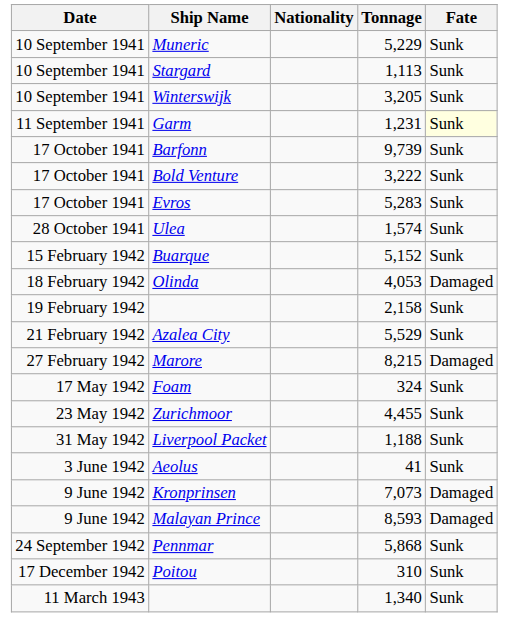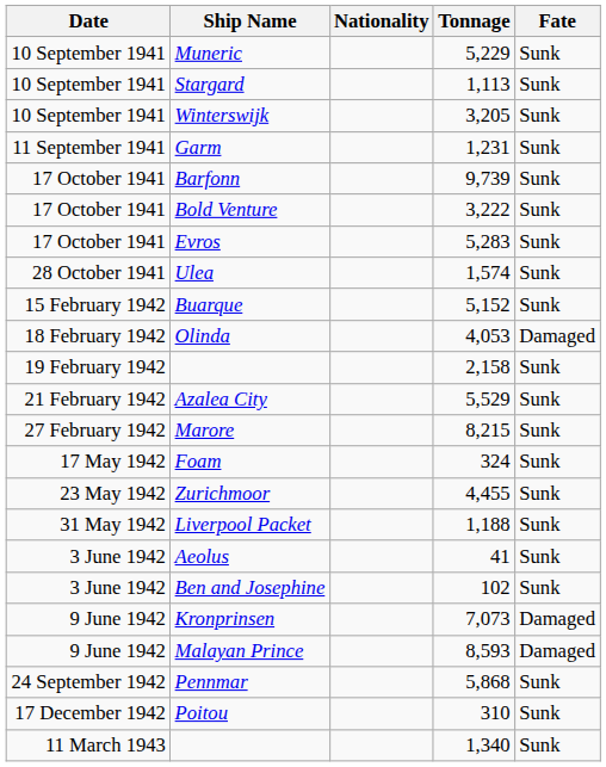Garm | Fate: lightyellow background -> no background
Marore | Fate: Damaged -> Sunk
+ row: 3 June 1942 | Ben and Josephine | 102 | Sunk
